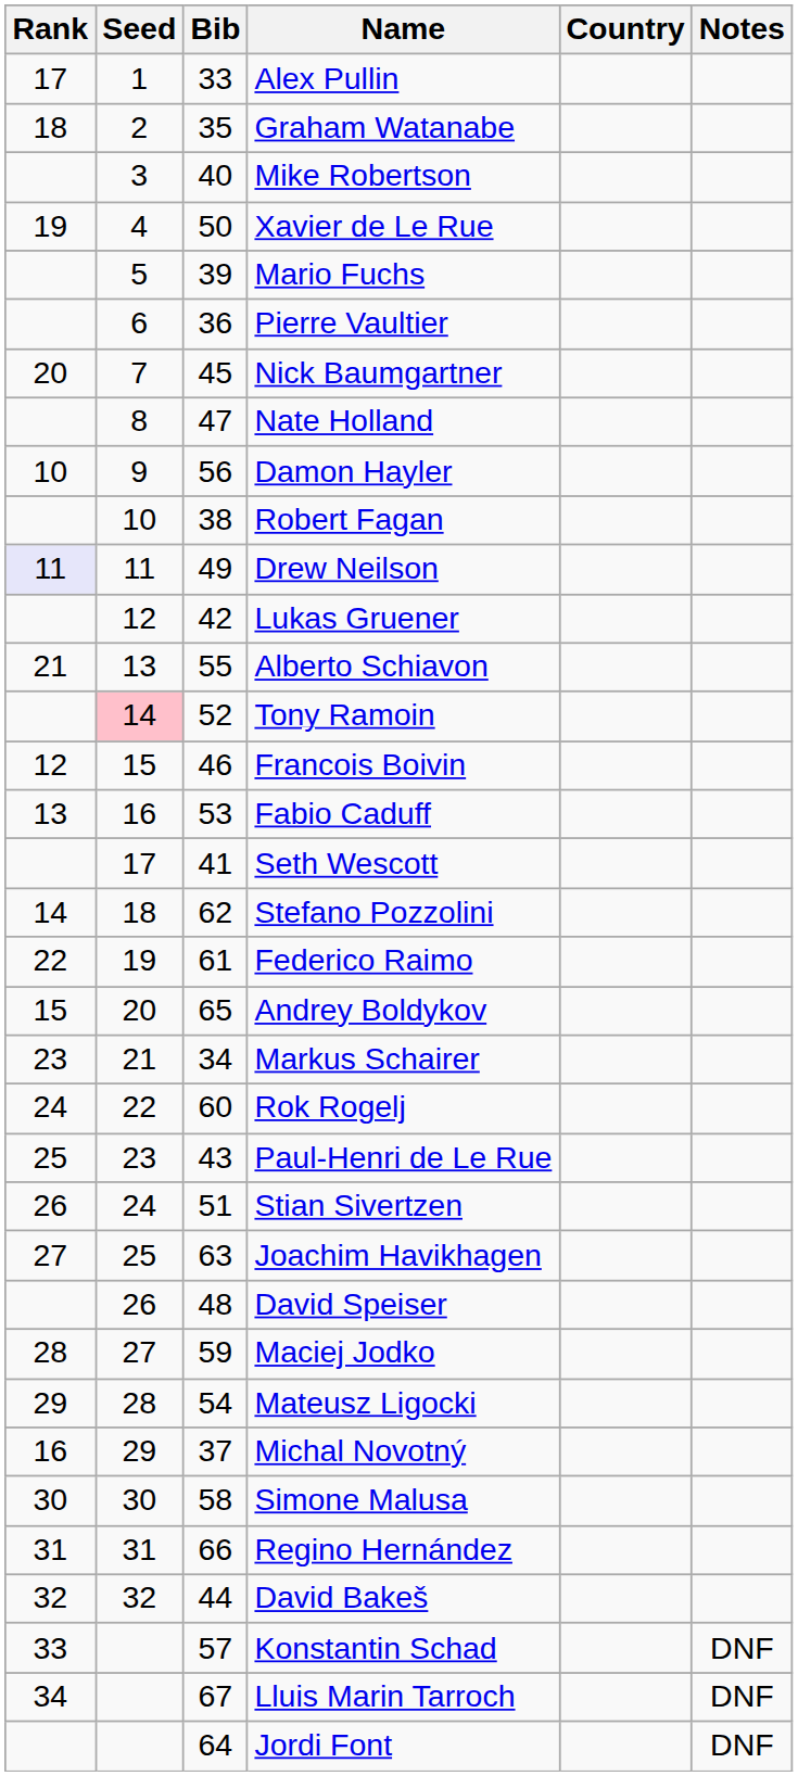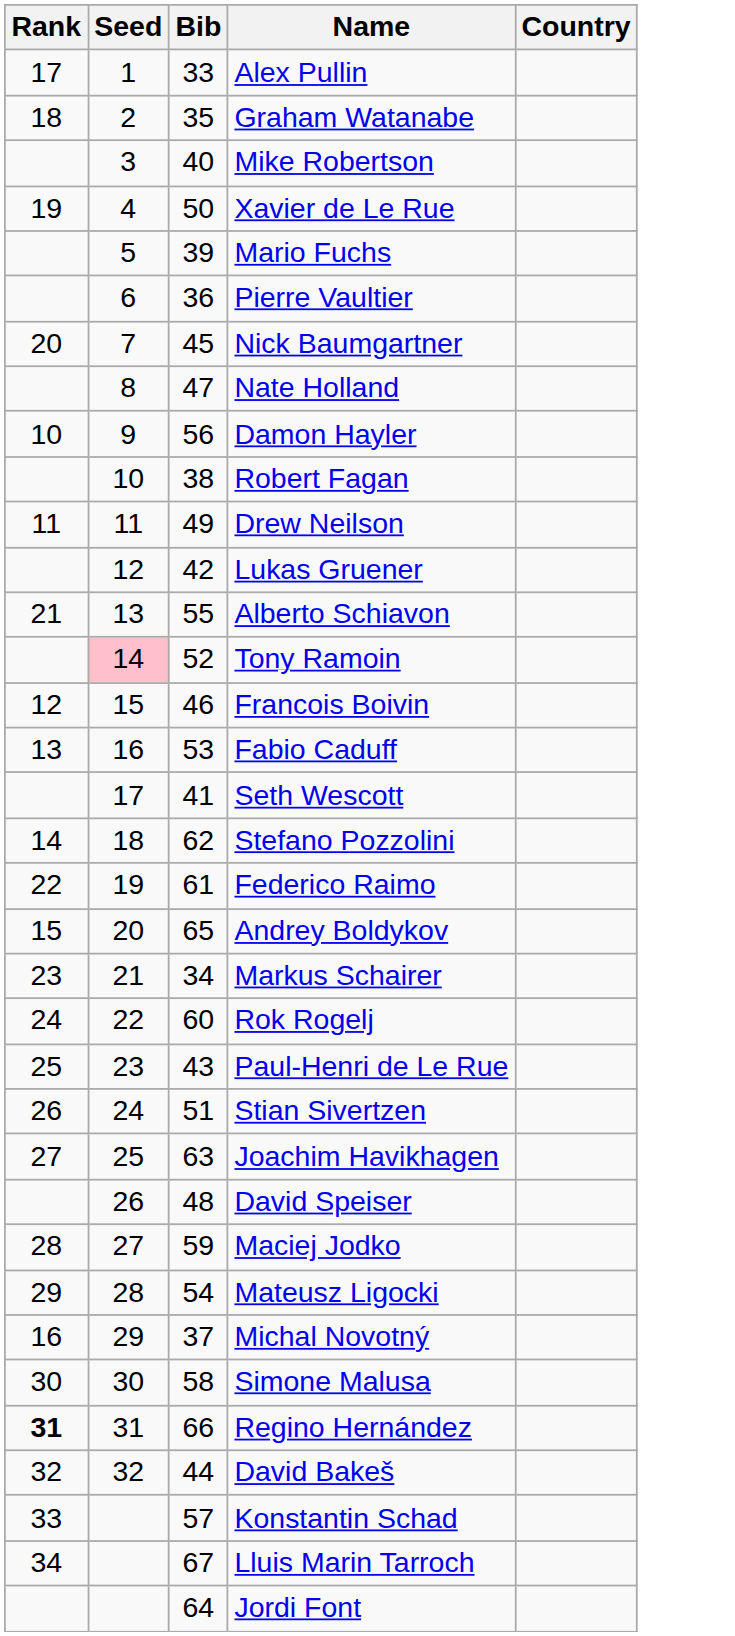- column: Notes | DNF | DNF | DNF
Drew Neilson | Rank: lavender background -> no background
Regino Hernández | Rank: normal -> bold
